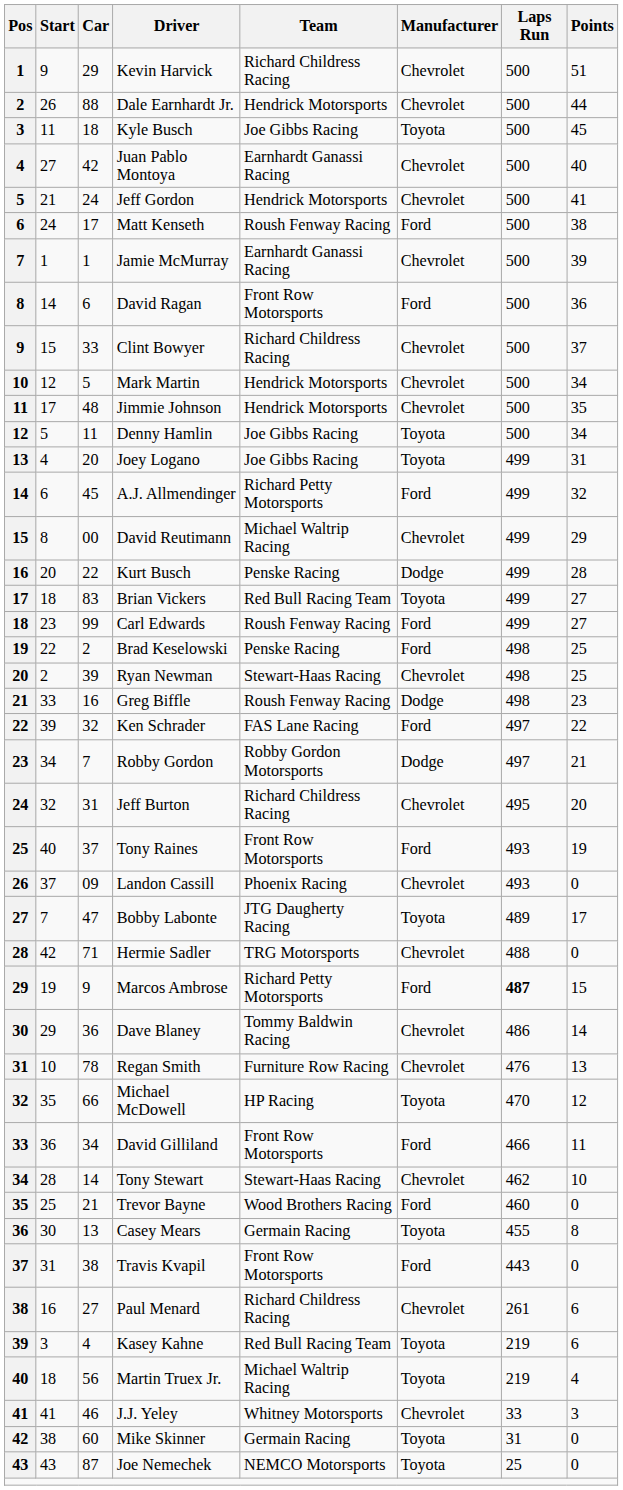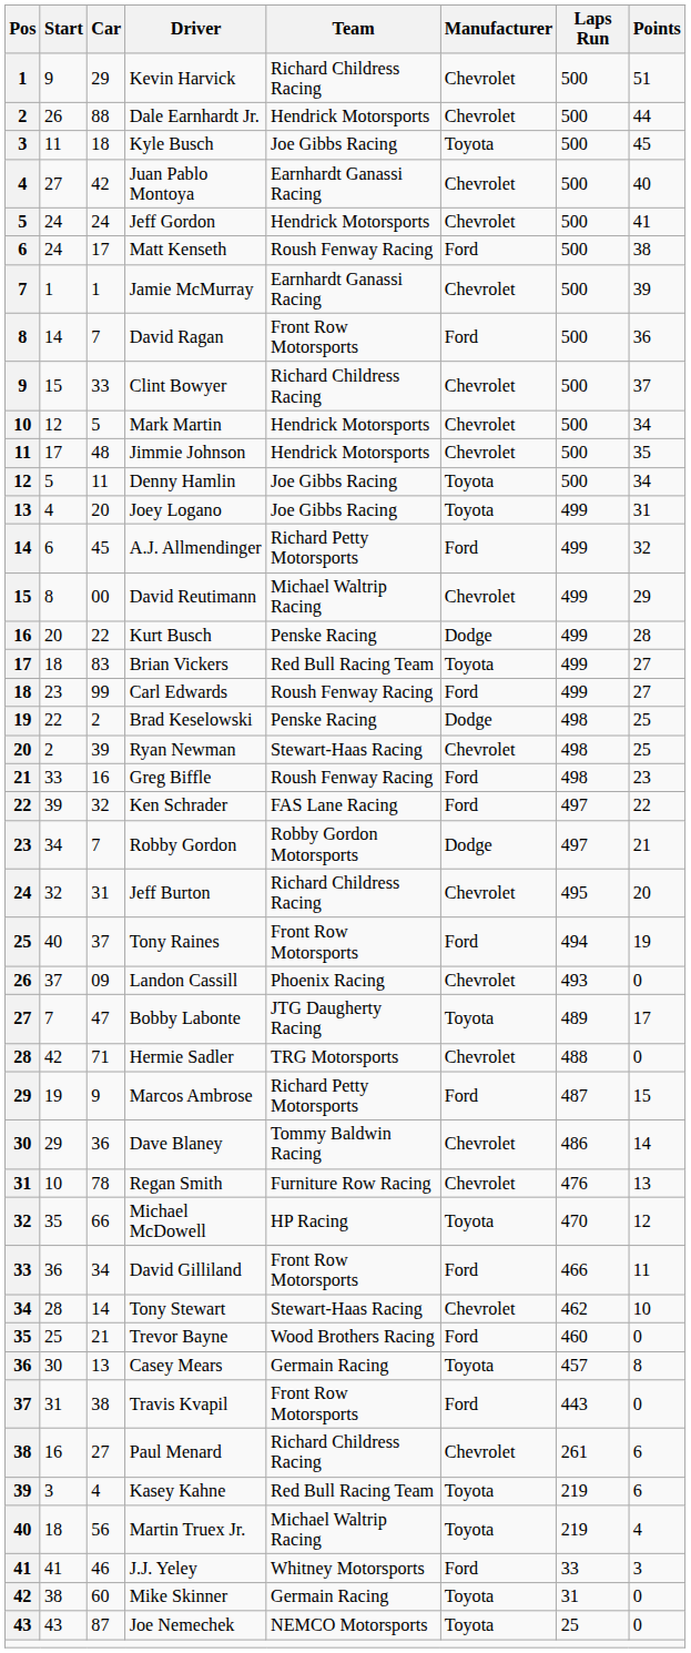Jeff Gordon | Start: 21 -> 24
David Ragan | Car: 6 -> 7
Brad Keselowski | Manufacturer: Ford -> Dodge
Greg Biffle | Manufacturer: Dodge -> Ford
Tony Raines | Laps Run: 493 -> 494
Marcos Ambrose | Laps Run: bold -> normal
Casey Mears | Laps Run: 455 -> 457
J.J. Yeley | Manufacturer: Chevrolet -> Ford
